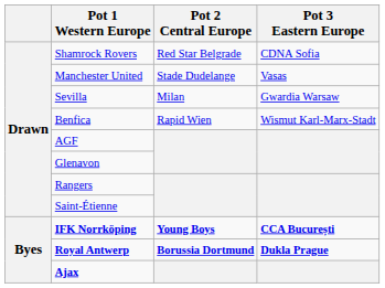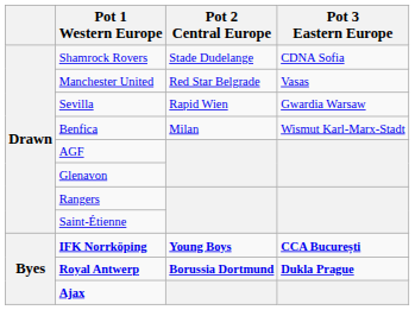Shamrock Rovers | Pot 2 Central Europe: Red Star Belgrade -> Stade Dudelange
Manchester United | Pot 2 Central Europe: Stade Dudelange -> Red Star Belgrade
Sevilla | Pot 2 Central Europe: Milan -> Rapid Wien
Benfica | Pot 2 Central Europe: Rapid Wien -> Milan
